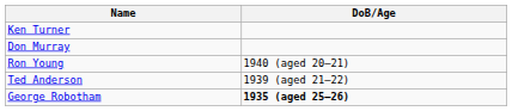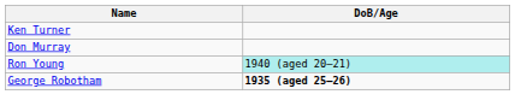Ron Young | DoB/Age: no background -> paleturquoise background
- row: Ted Anderson | 1939 (aged 21–22)
